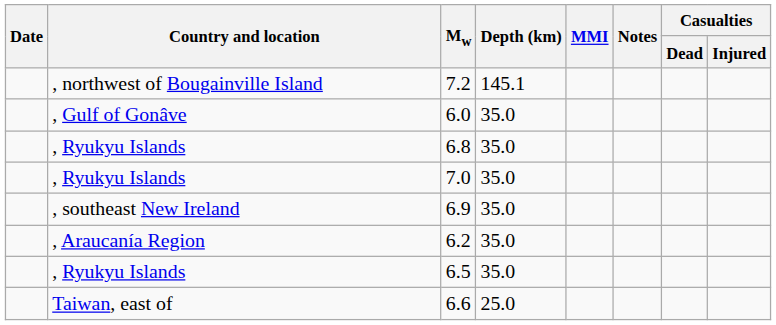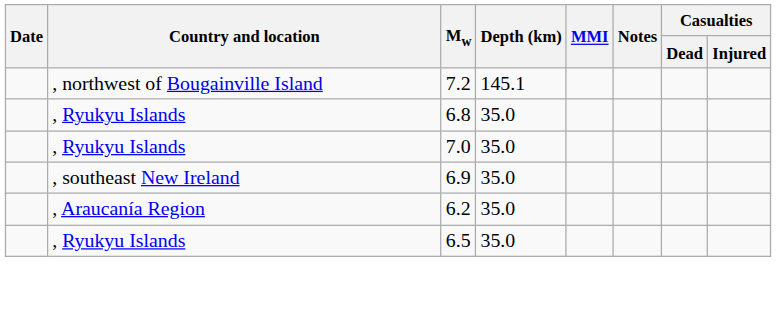- row: , Gulf of Gonâve | 6.0 | 35.0
- row: Taiwan, east of | 6.6 | 25.0
